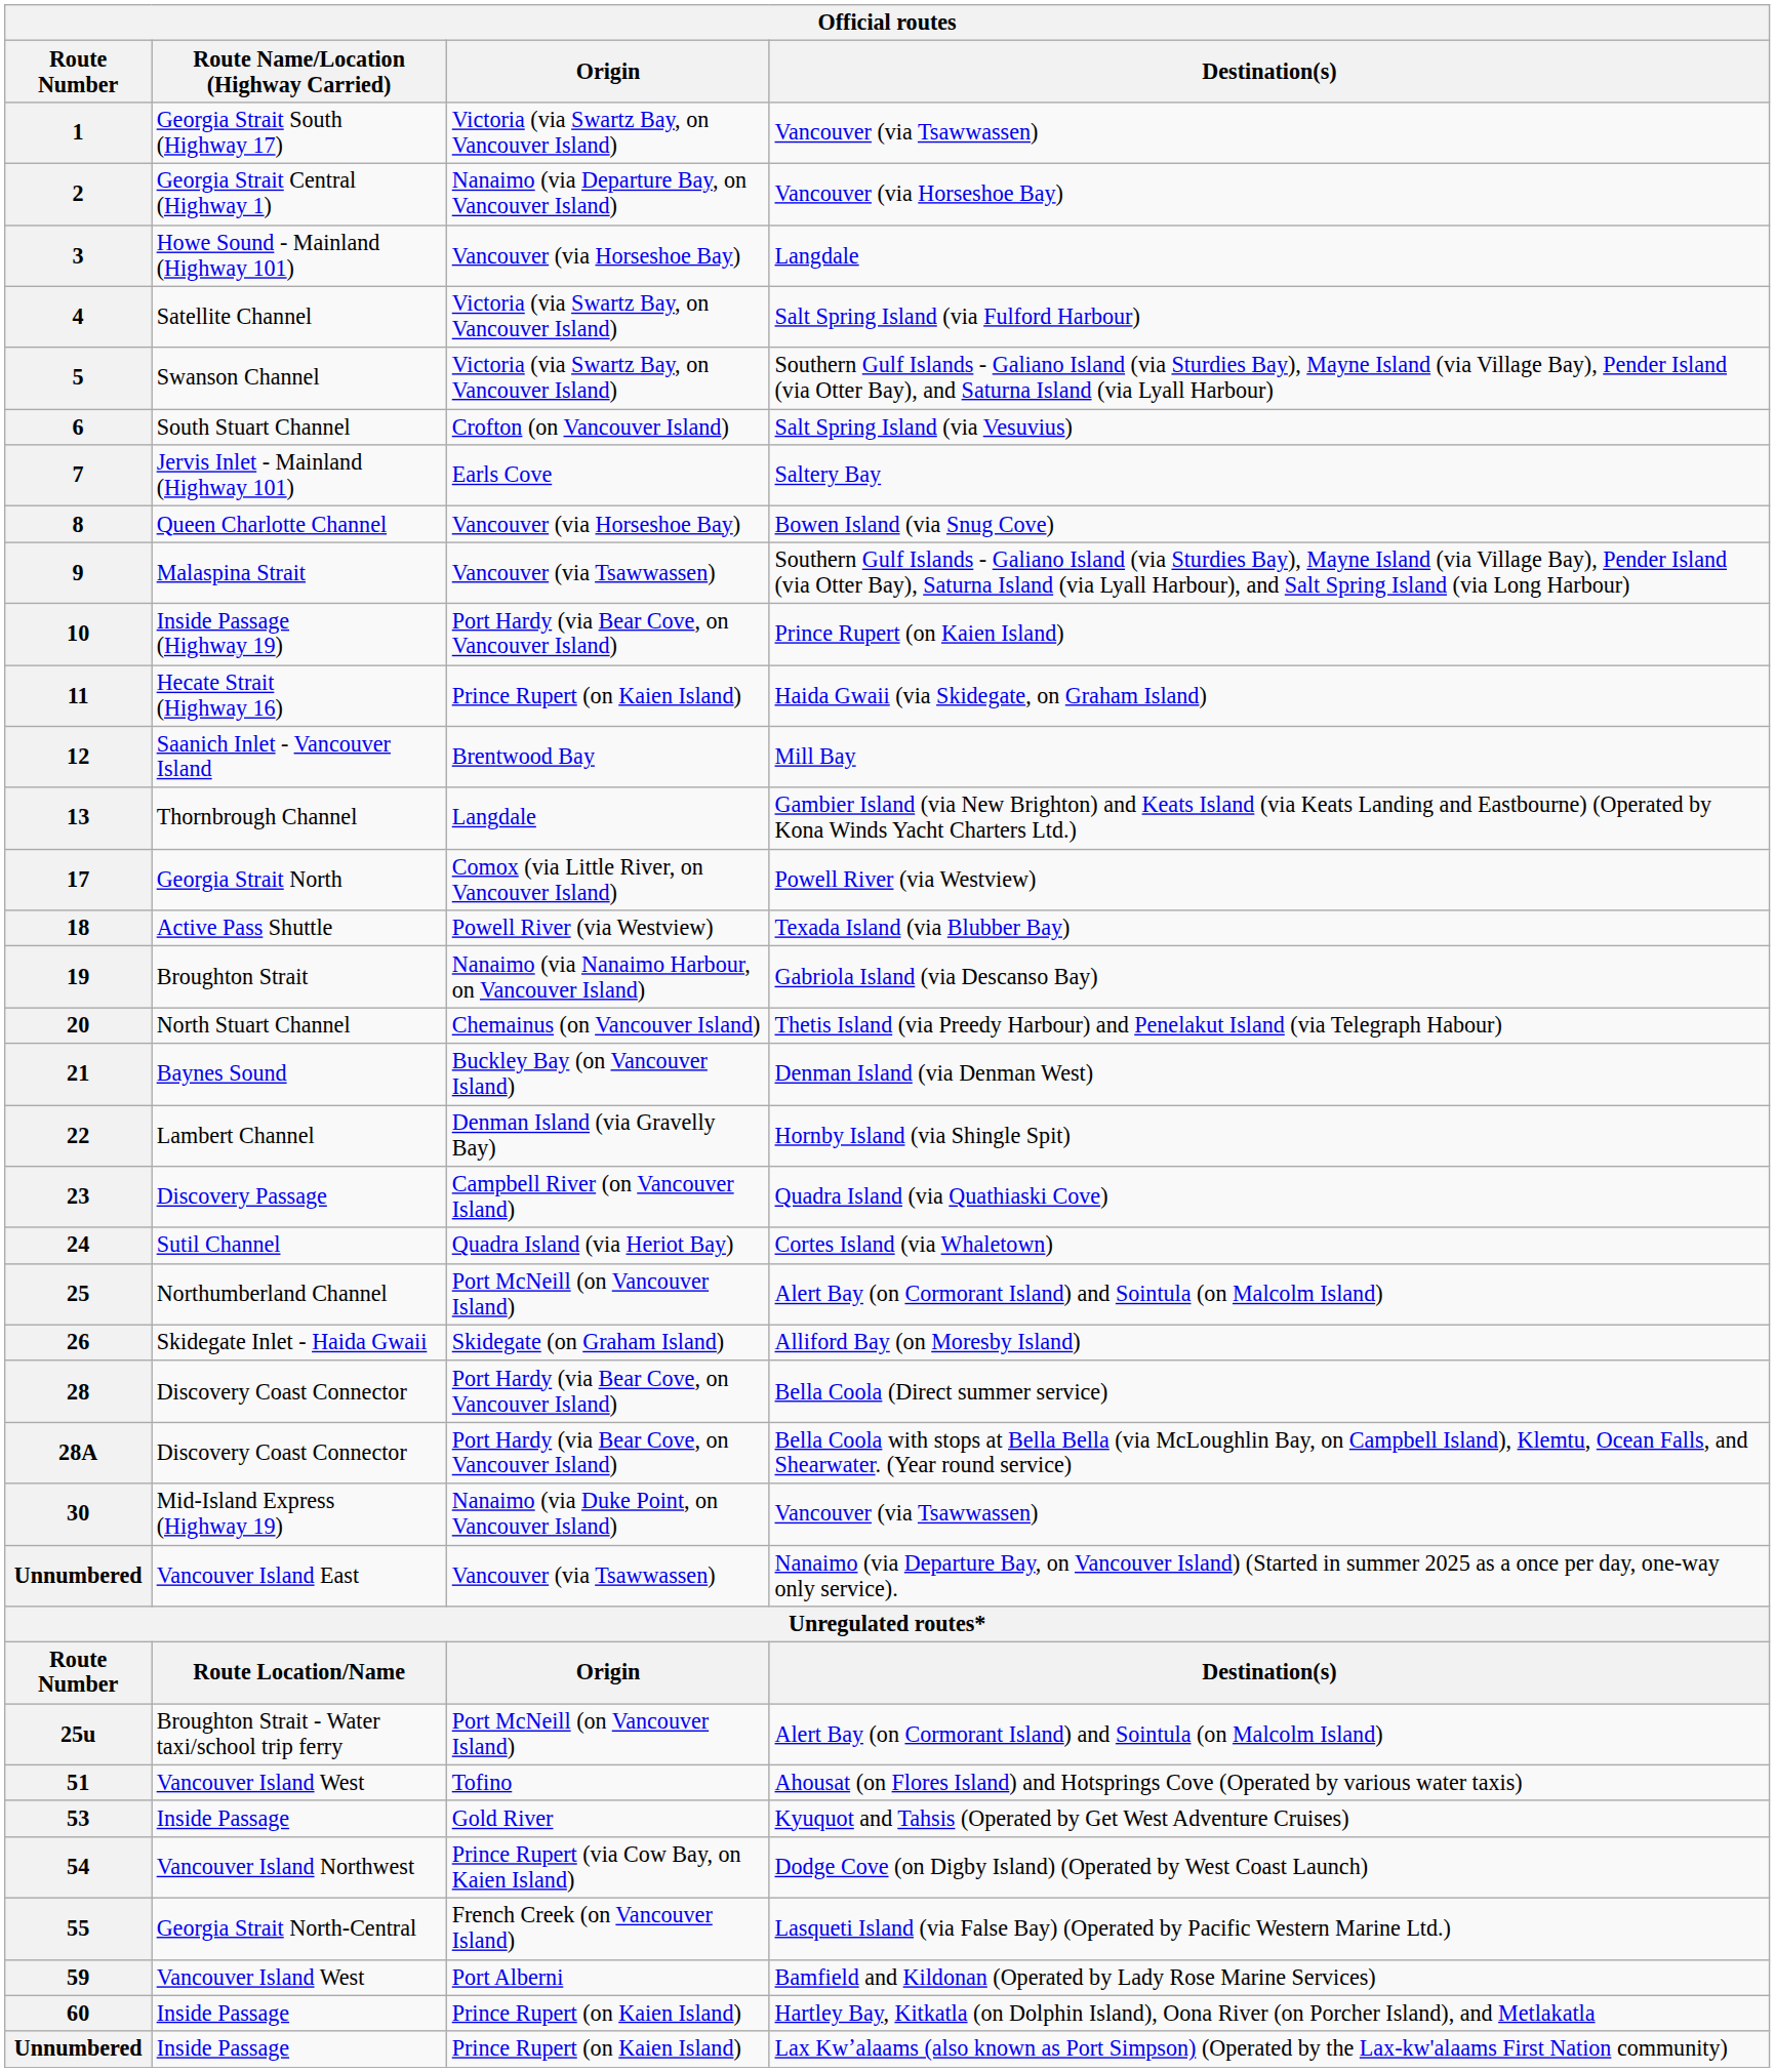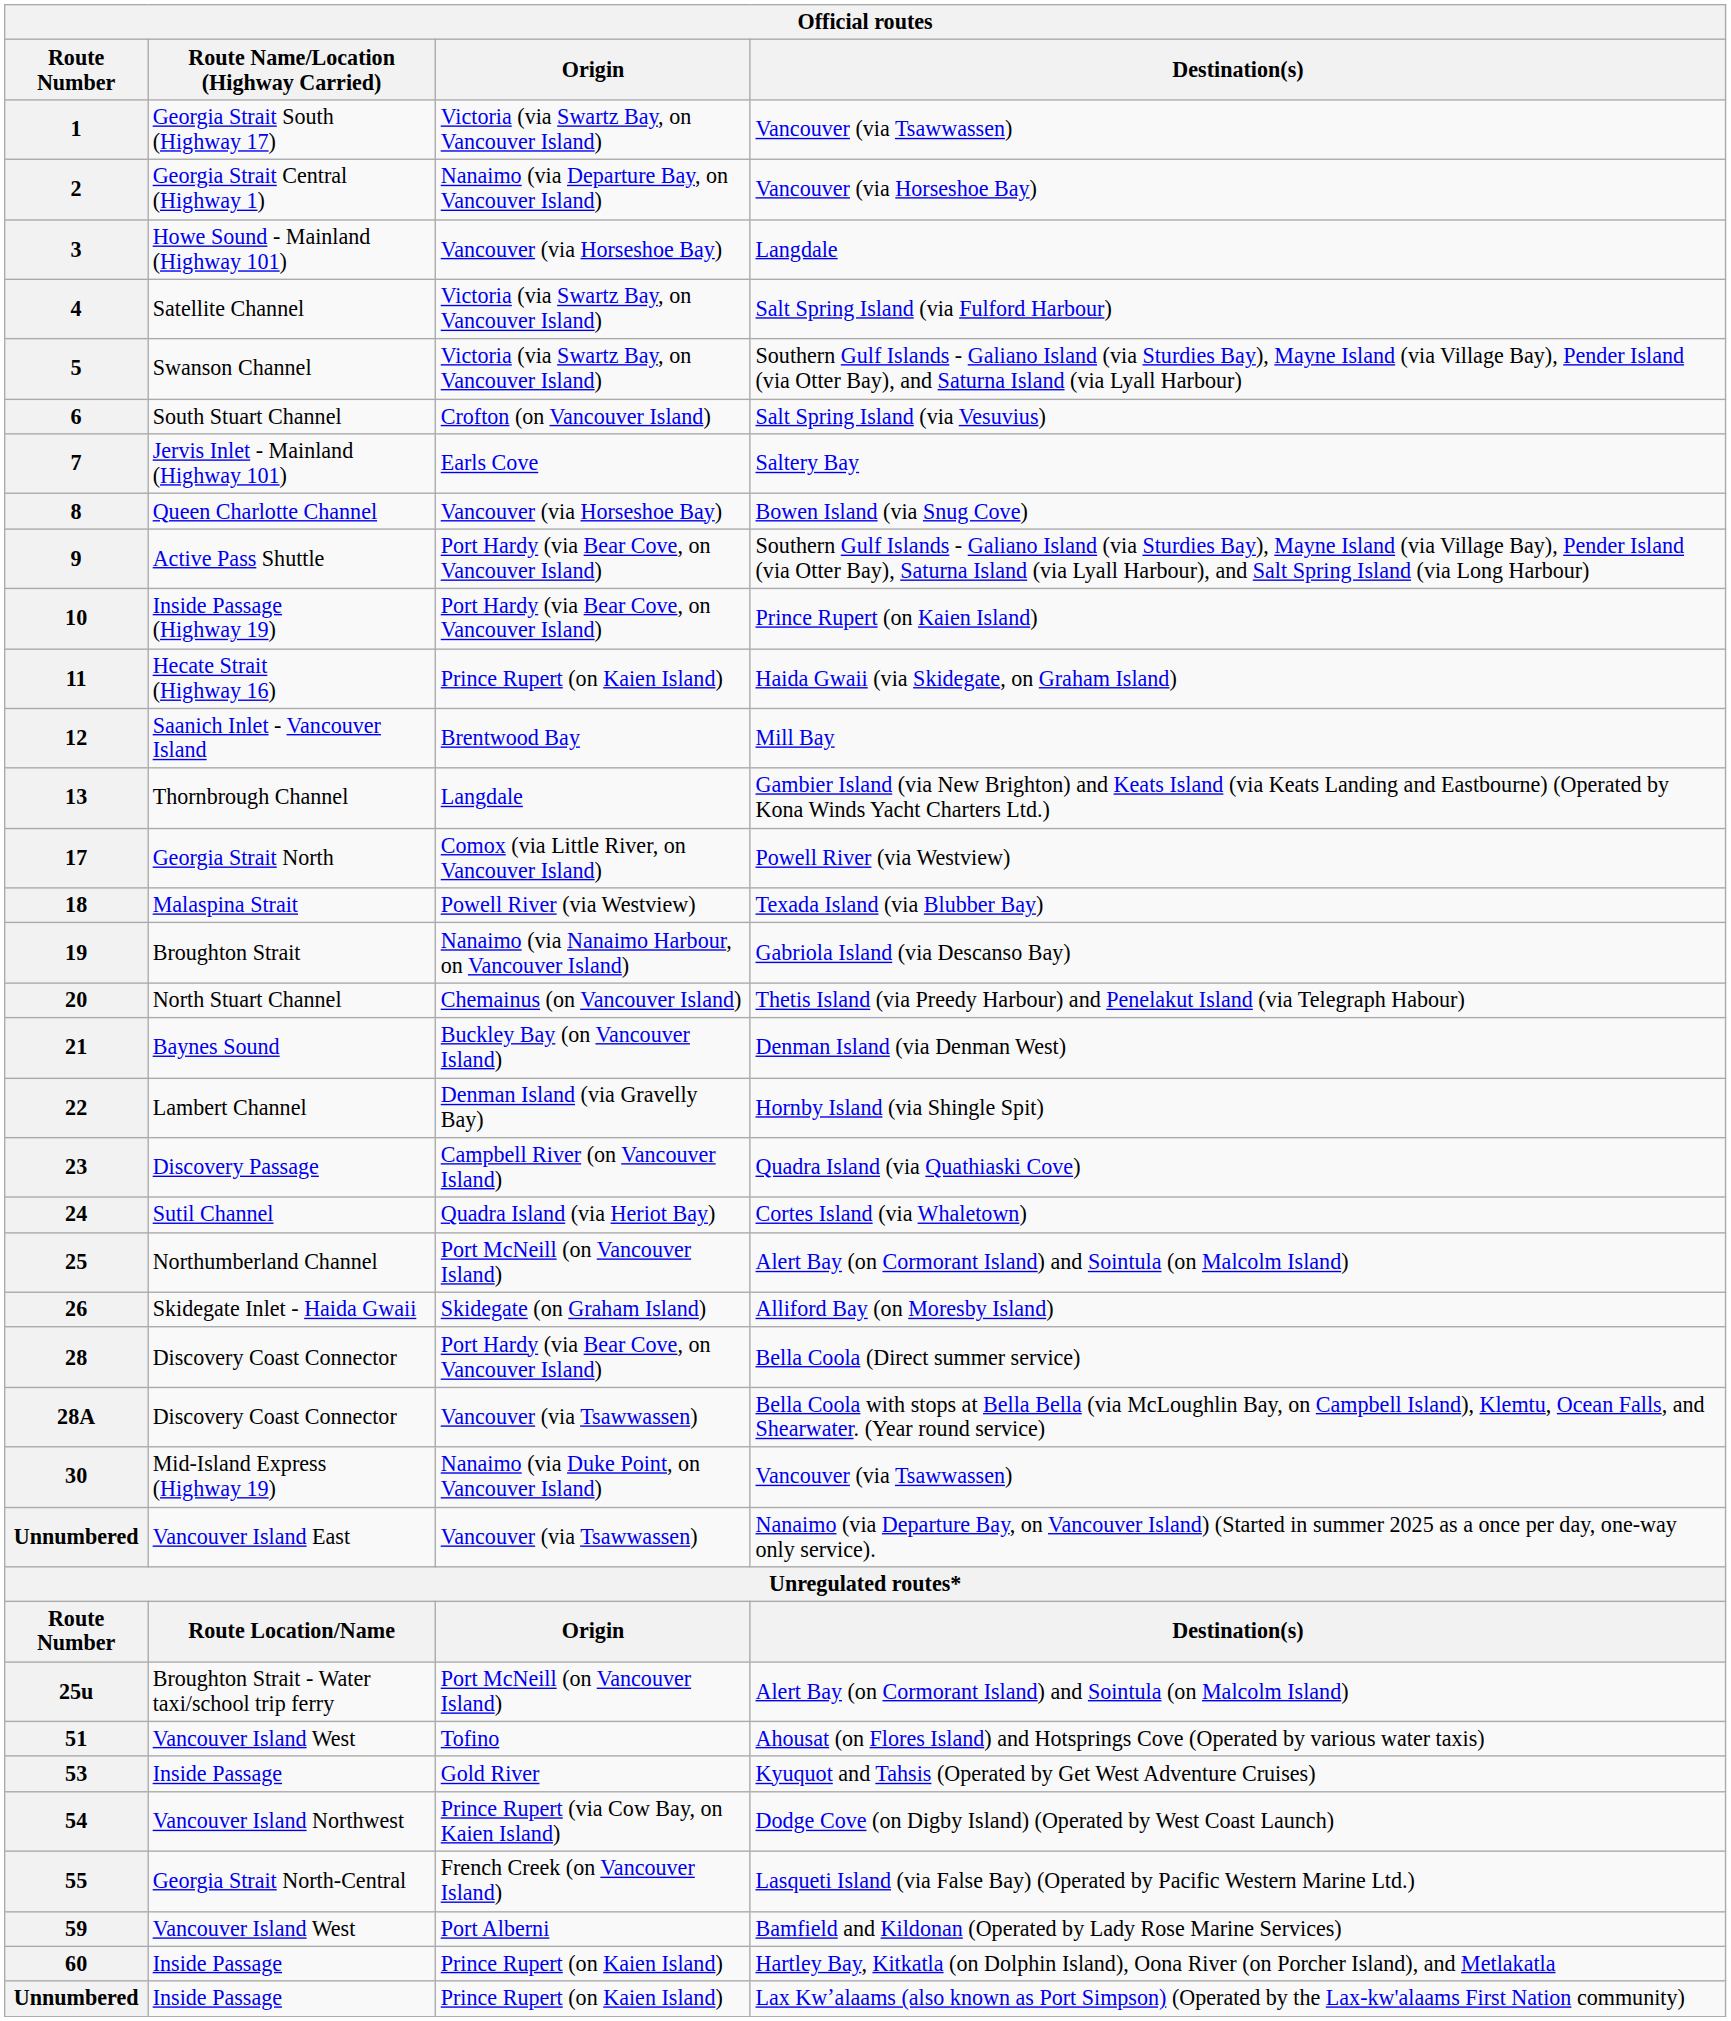9 | Route Name/Location (Highway Carried): Malaspina Strait -> Active Pass Shuttle
9 | Origin: Vancouver (via Tsawwassen) -> Port Hardy (via Bear Cove, on Vancouver Island)
18 | Route Name/Location (Highway Carried): Active Pass Shuttle -> Malaspina Strait
28A | Origin: Port Hardy (via Bear Cove, on Vancouver Island) -> Vancouver (via Tsawwassen)
